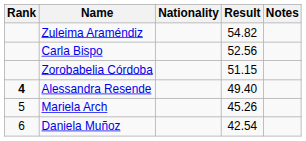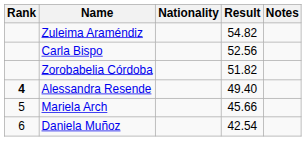Zorobabelia Córdoba | Result: 51.15 -> 51.82
Mariela Arch | Result: 45.26 -> 45.66
